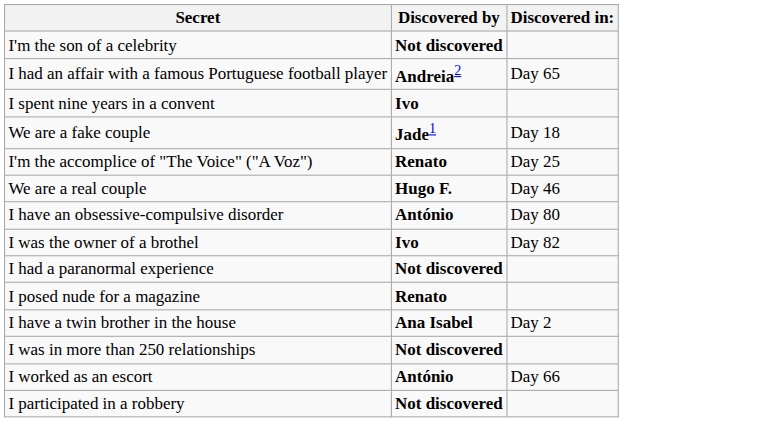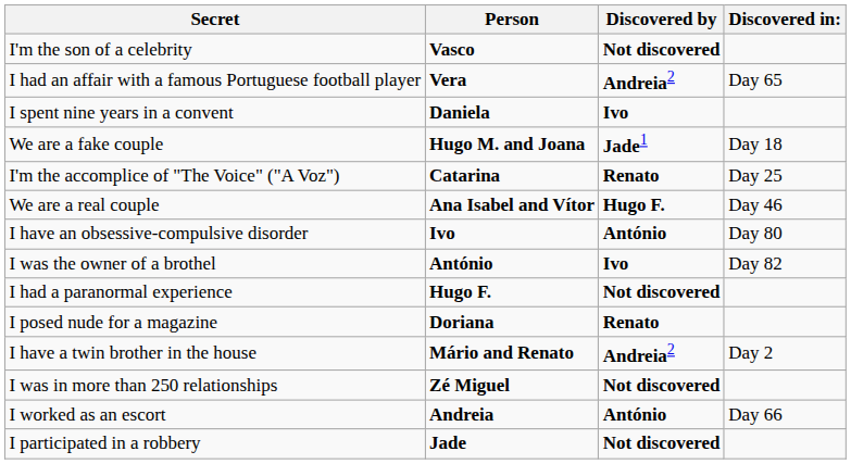+ column: Person | Vasco | Vera | Daniela | Hugo M. and Joana | Catarina | Ana Isabel and Vítor | Ivo | António | Hugo F. | Doriana | Mário and Renato | Zé Miguel | Andreia | Jade
I have a twin brother in the house | Discovered by: Ana Isabel -> Andreia2
